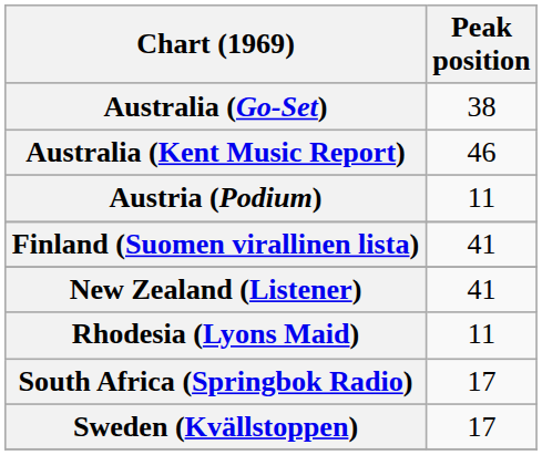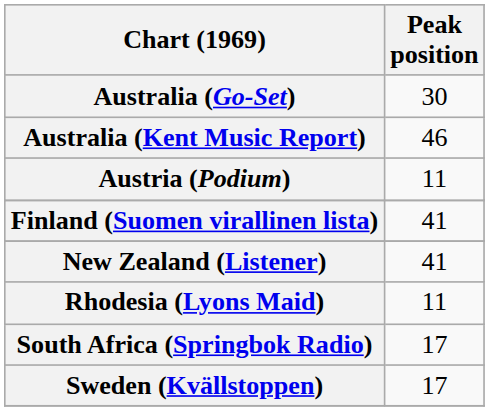Australia (Go-Set) | Peak position: 38 -> 30
